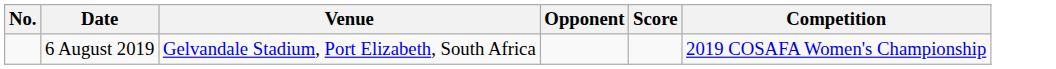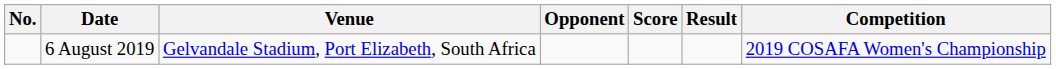+ column: Result
